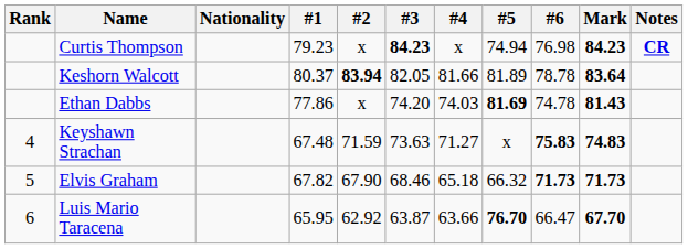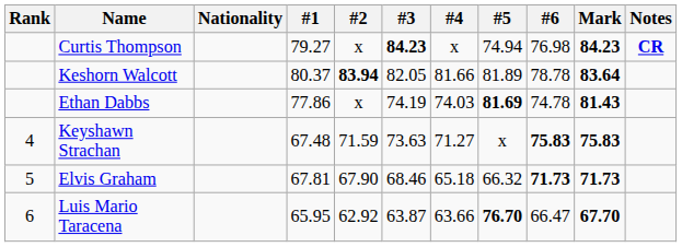Curtis Thompson | #1: 79.23 -> 79.27
Ethan Dabbs | #3: 74.20 -> 74.19
Keyshawn Strachan | Mark: 74.83 -> 75.83
Elvis Graham | #1: 67.82 -> 67.81
